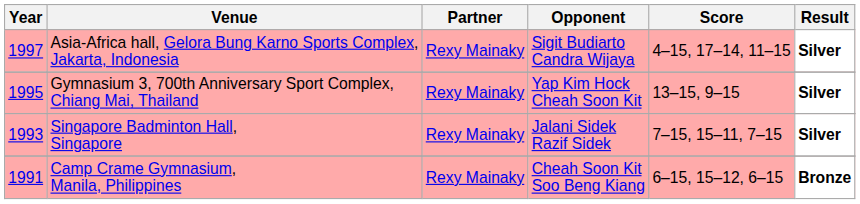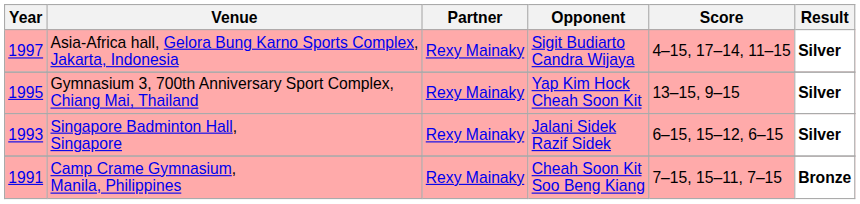Singapore Badminton Hall, Singapore | Score: 7–15, 15–11, 7–15 -> 6–15, 15–12, 6–15
Camp Crame Gymnasium, Manila, Philippines | Score: 6–15, 15–12, 6–15 -> 7–15, 15–11, 7–15
